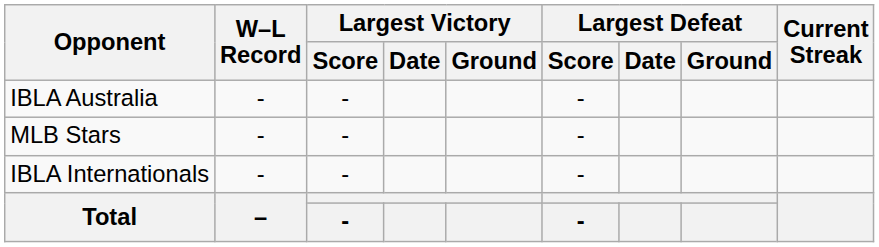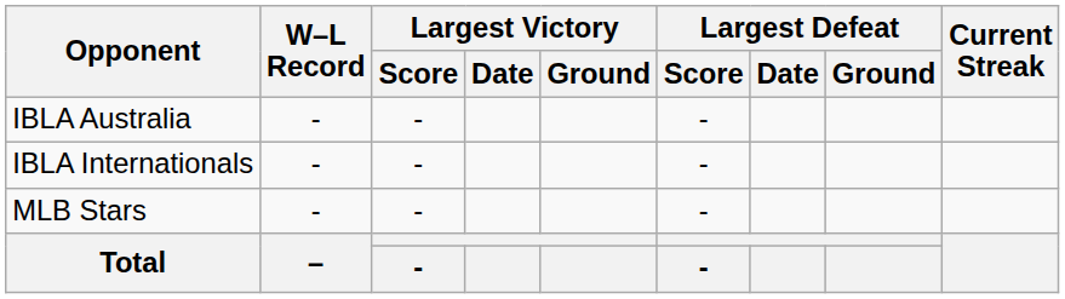rows swapped: IBLA Internationals <-> MLB Stars
